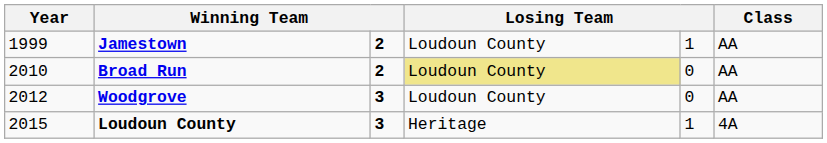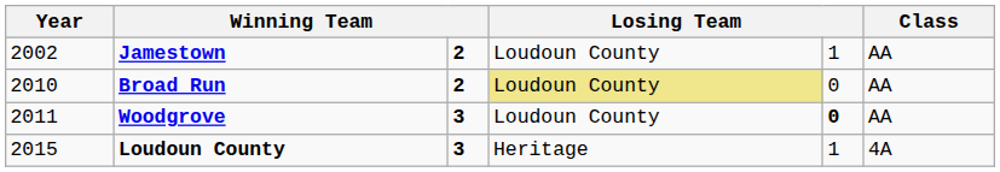Jamestown | Year: 1999 -> 2002
Woodgrove | Year: 2012 -> 2011
Woodgrove | column 5: normal -> bold
